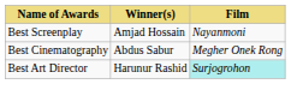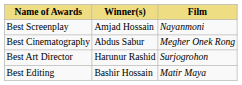Best Art Director | Film: paleturquoise background -> no background
+ row: Best Editing | Bashir Hossain | Matir Maya
